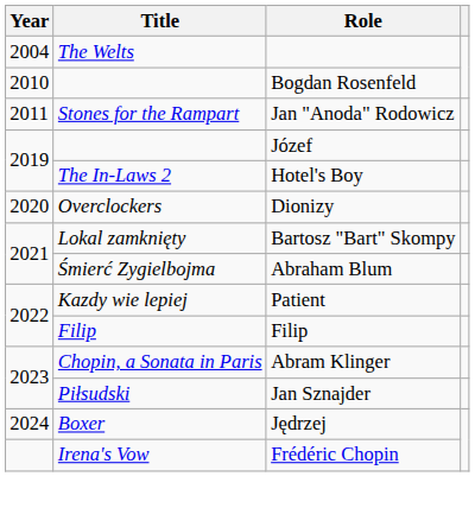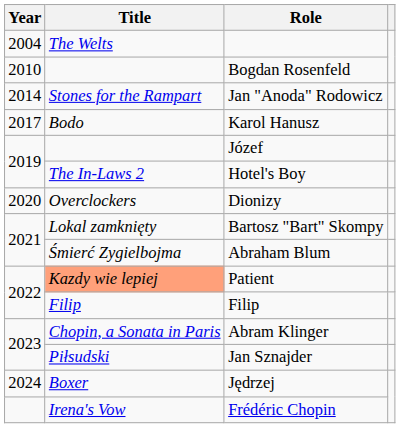Jan "Anoda" Rodowicz | Year: 2011 -> 2014
+ row: 2017 | Bodo | Karol Hanusz
Patient | Title: no background -> lightsalmon background
